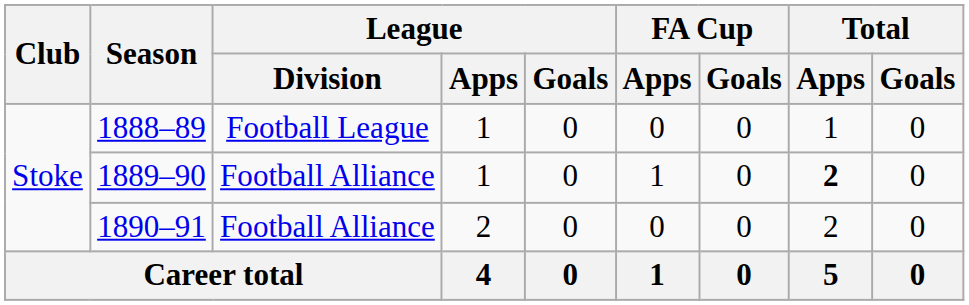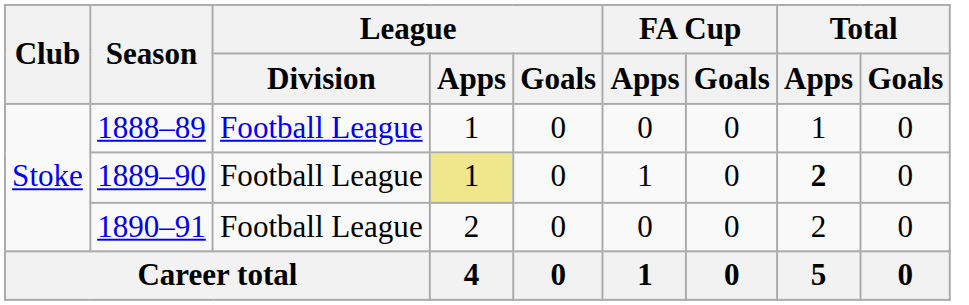1889–90 | League / Division: Football Alliance -> Football League
1889–90 | League / Apps: no background -> khaki background
1890–91 | League / Division: Football Alliance -> Football League
